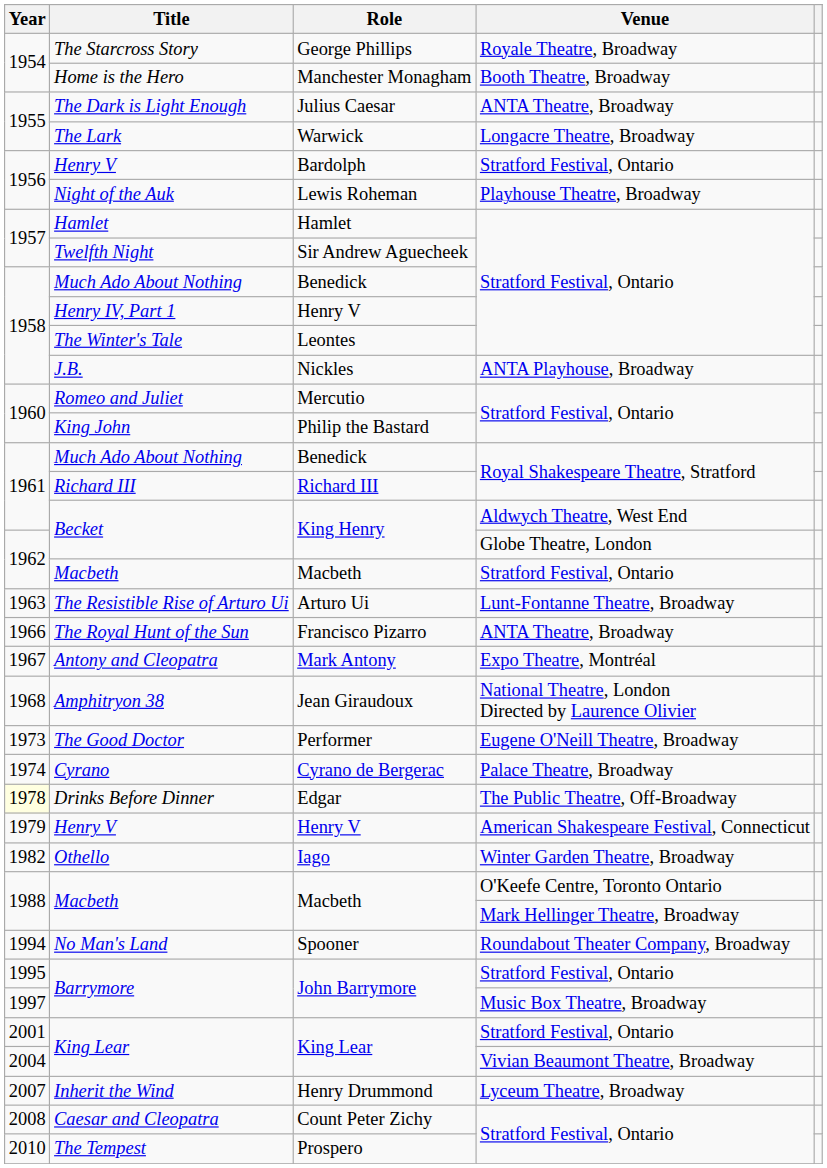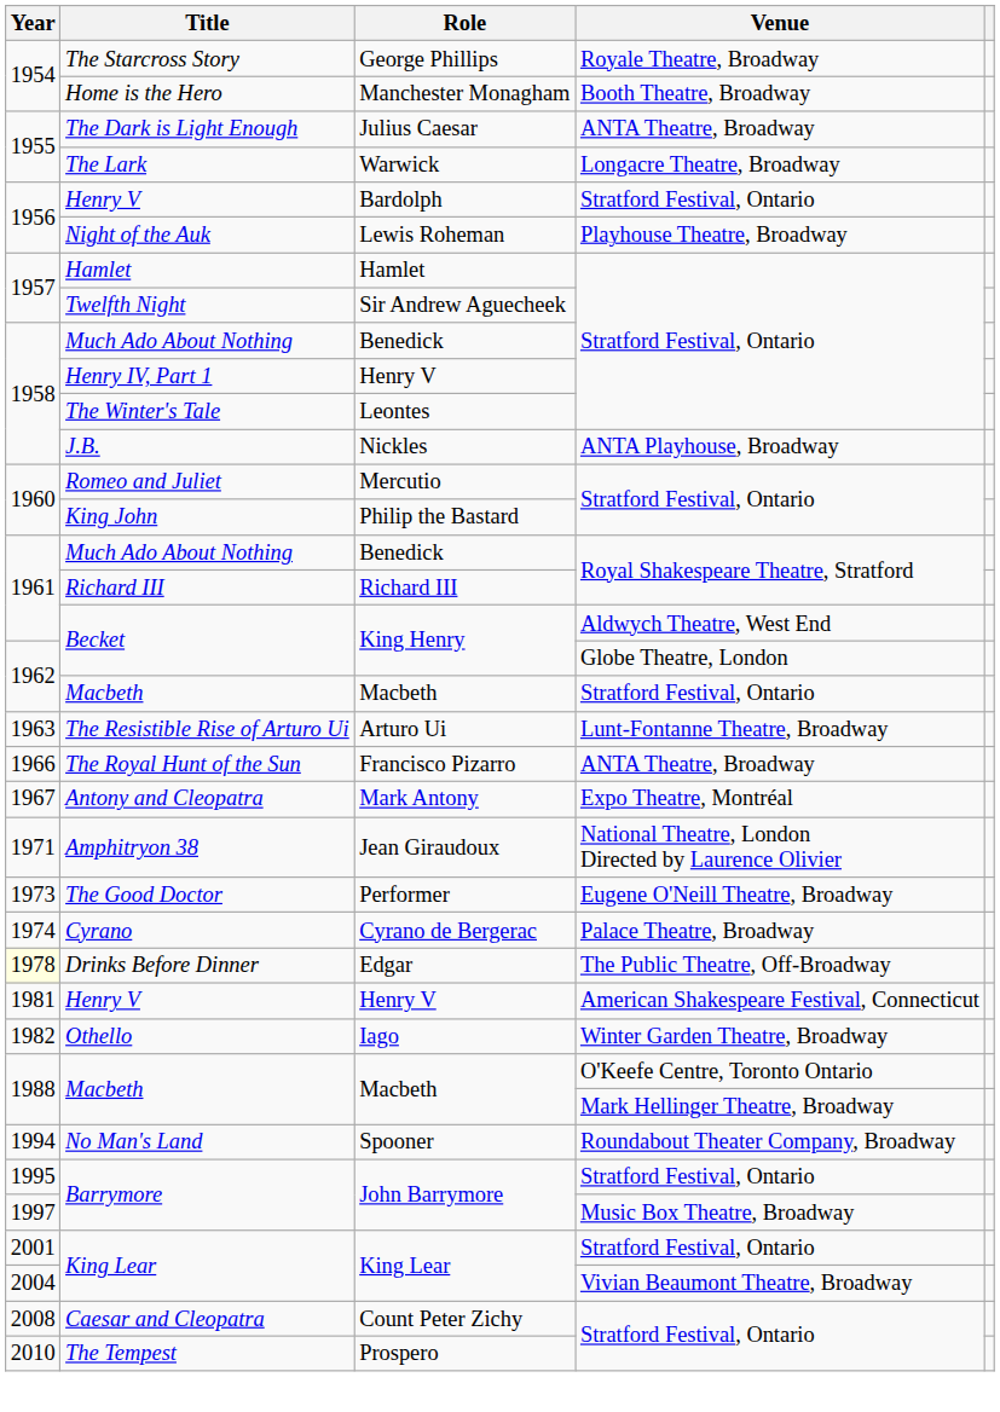Amphitryon 38 | Year: 1968 -> 1971
Henry V / American Shakespeare Festival, Connecticut | Year: 1979 -> 1981
- row: 2007 | Inherit the Wind | Henry Drummond | Lyceum Theatre, Broadway
